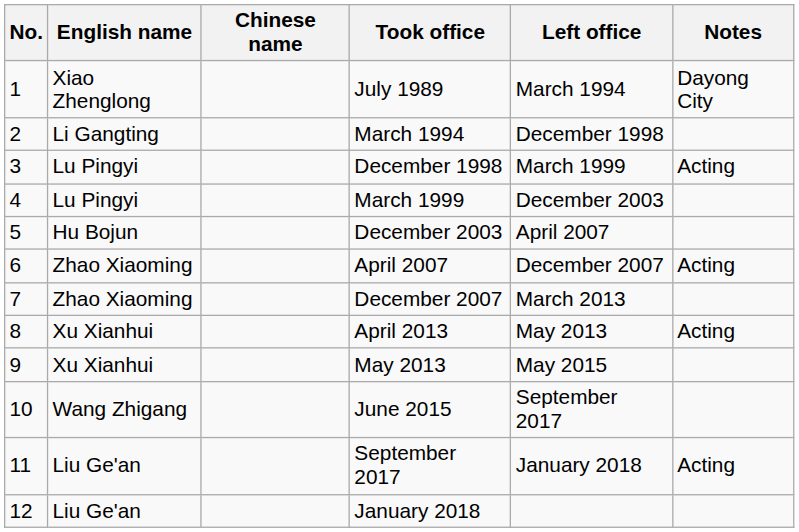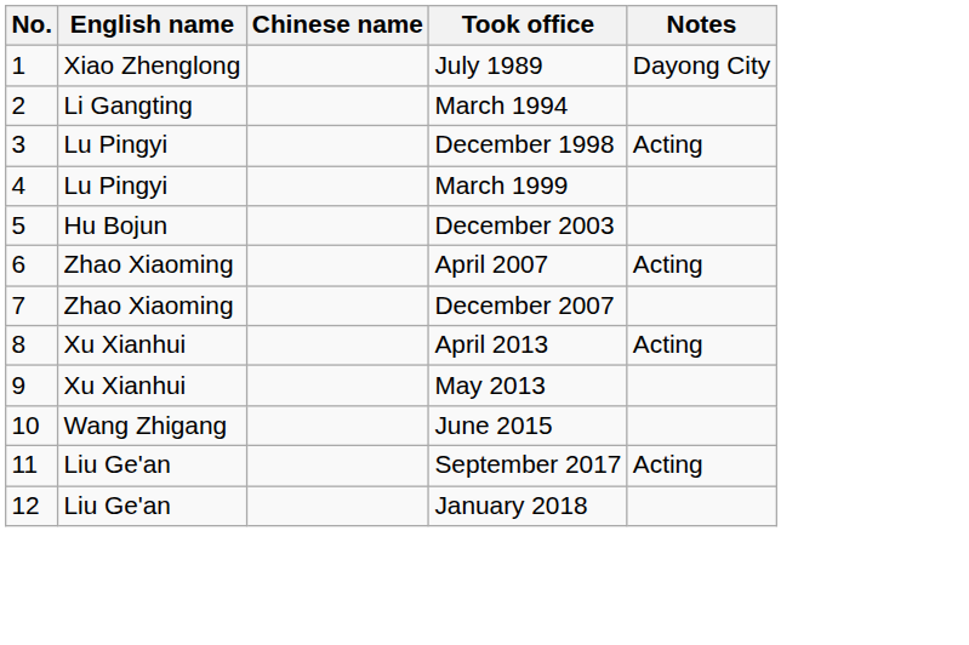- column: Left office | March 1994 | December 1998 | March 1999 | December 2003 | April 2007 | December 2007 | March 2013 | May 2013 | May 2015 | September 2017 | January 2018
